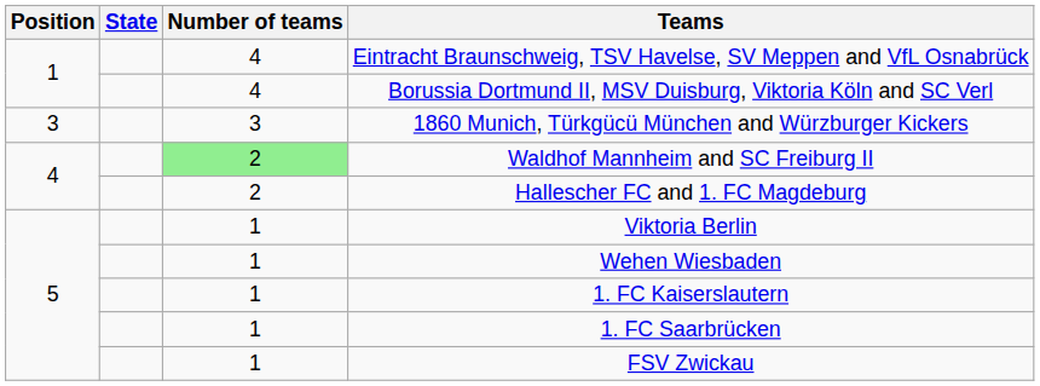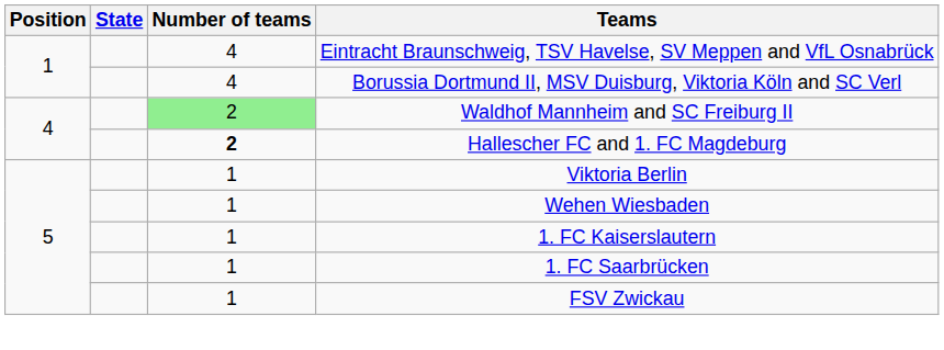- row: 3 | 3 | 1860 Munich, Türkgücü München and Würzburger Kickers
Hallescher FC and 1. FC Magdeburg | Number of teams: normal -> bold
